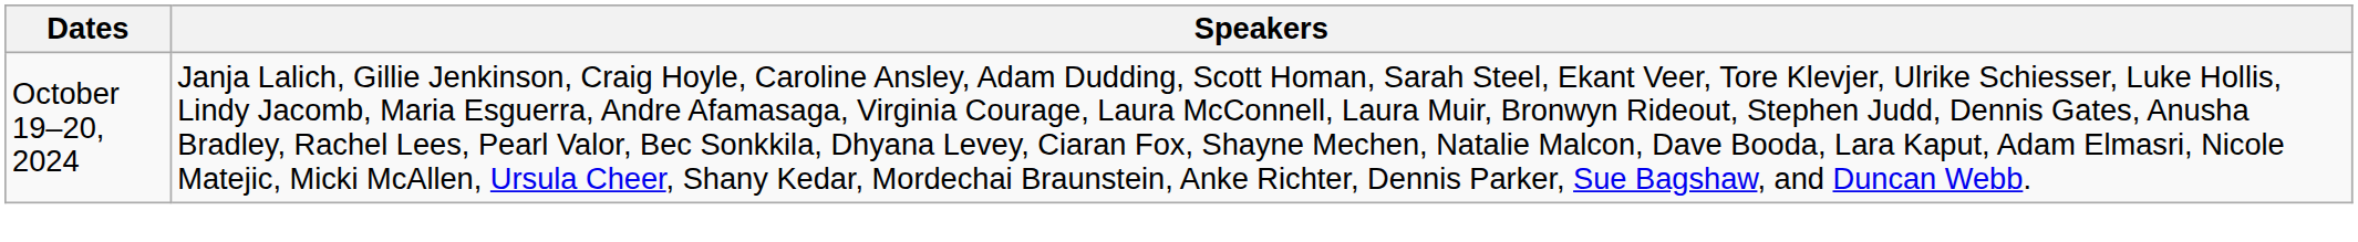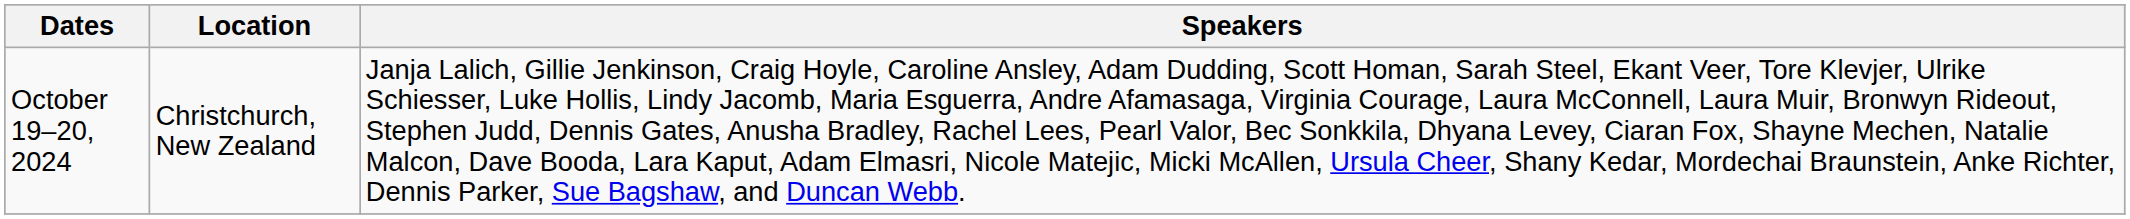+ column: Location | Christchurch, New Zealand
